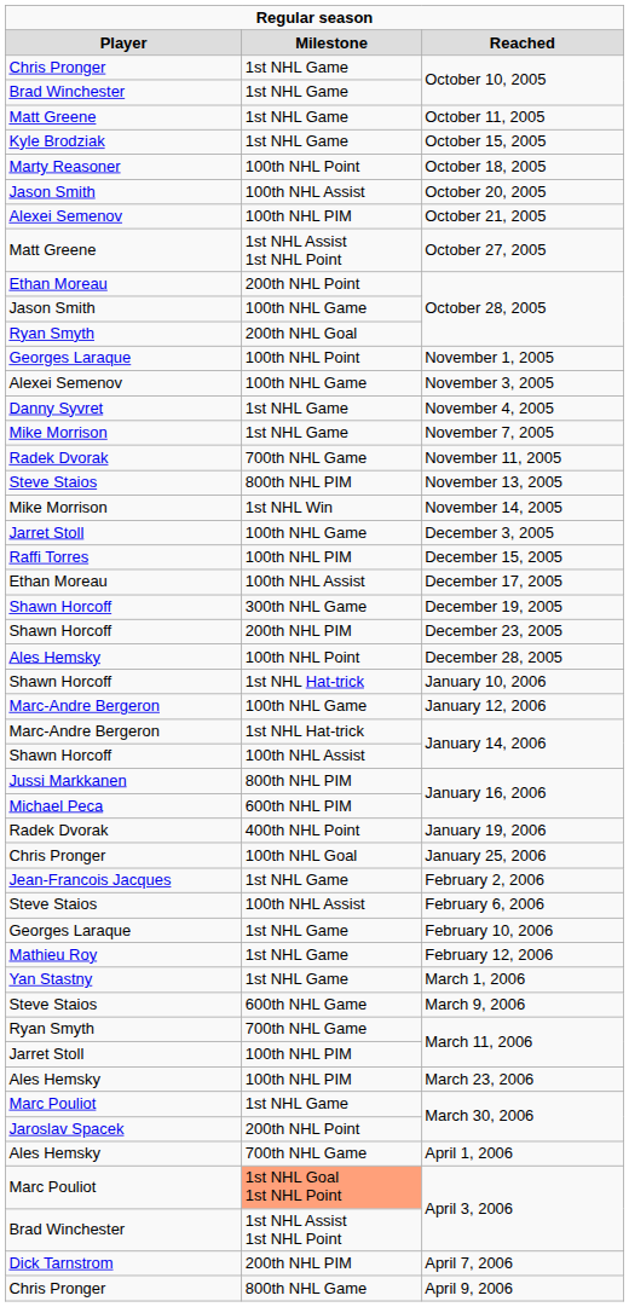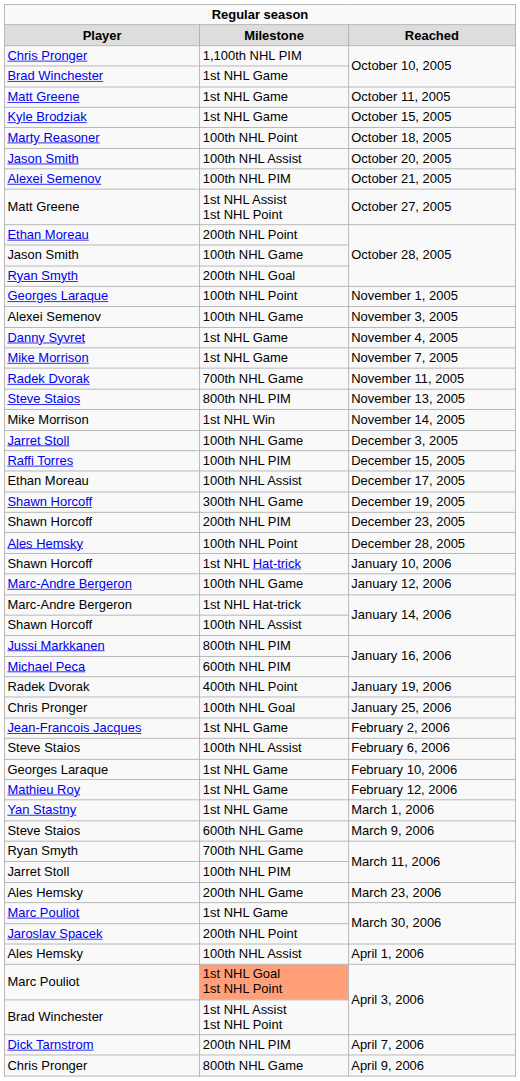Chris Pronger / October 10, 2005 | column 2: 1st NHL Game -> 1,100th NHL PIM
March 23, 2006 | column 2: 100th NHL PIM -> 200th NHL Game
April 1, 2006 | column 2: 700th NHL Game -> 100th NHL Assist
